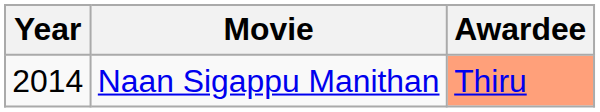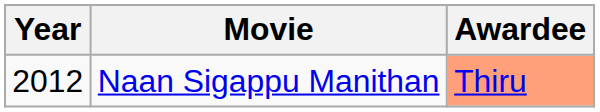Naan Sigappu Manithan | Year: 2014 -> 2012
